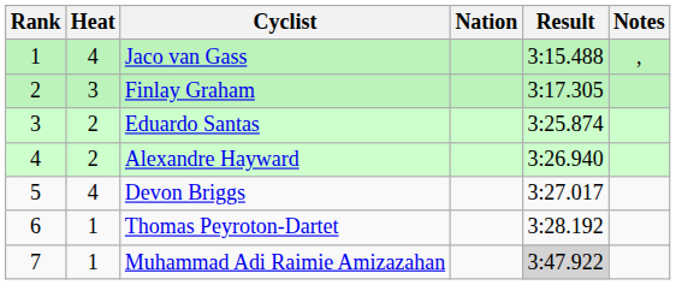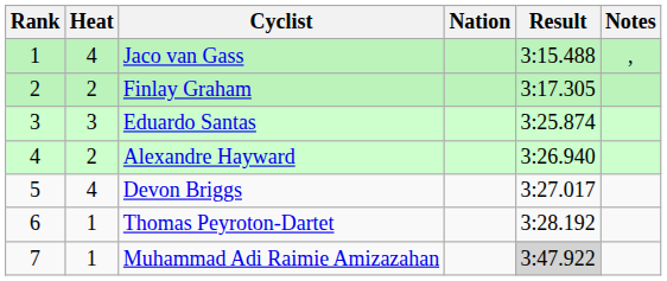Finlay Graham | Heat: 3 -> 2
Eduardo Santas | Heat: 2 -> 3
